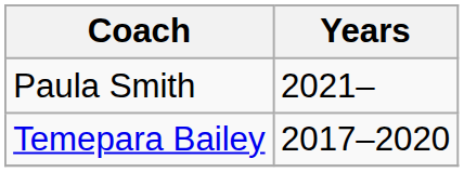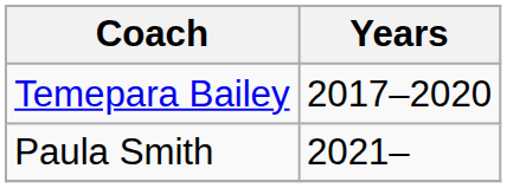rows swapped: Temepara Bailey <-> Paula Smith
